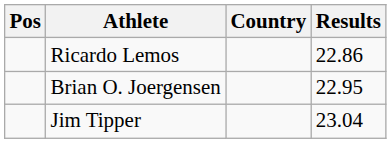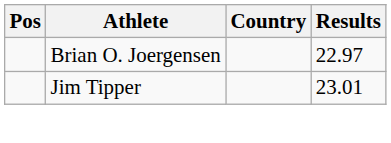- row: Ricardo Lemos | 22.86
Brian O. Joergensen | Results: 22.95 -> 22.97
Jim Tipper | Results: 23.04 -> 23.01
